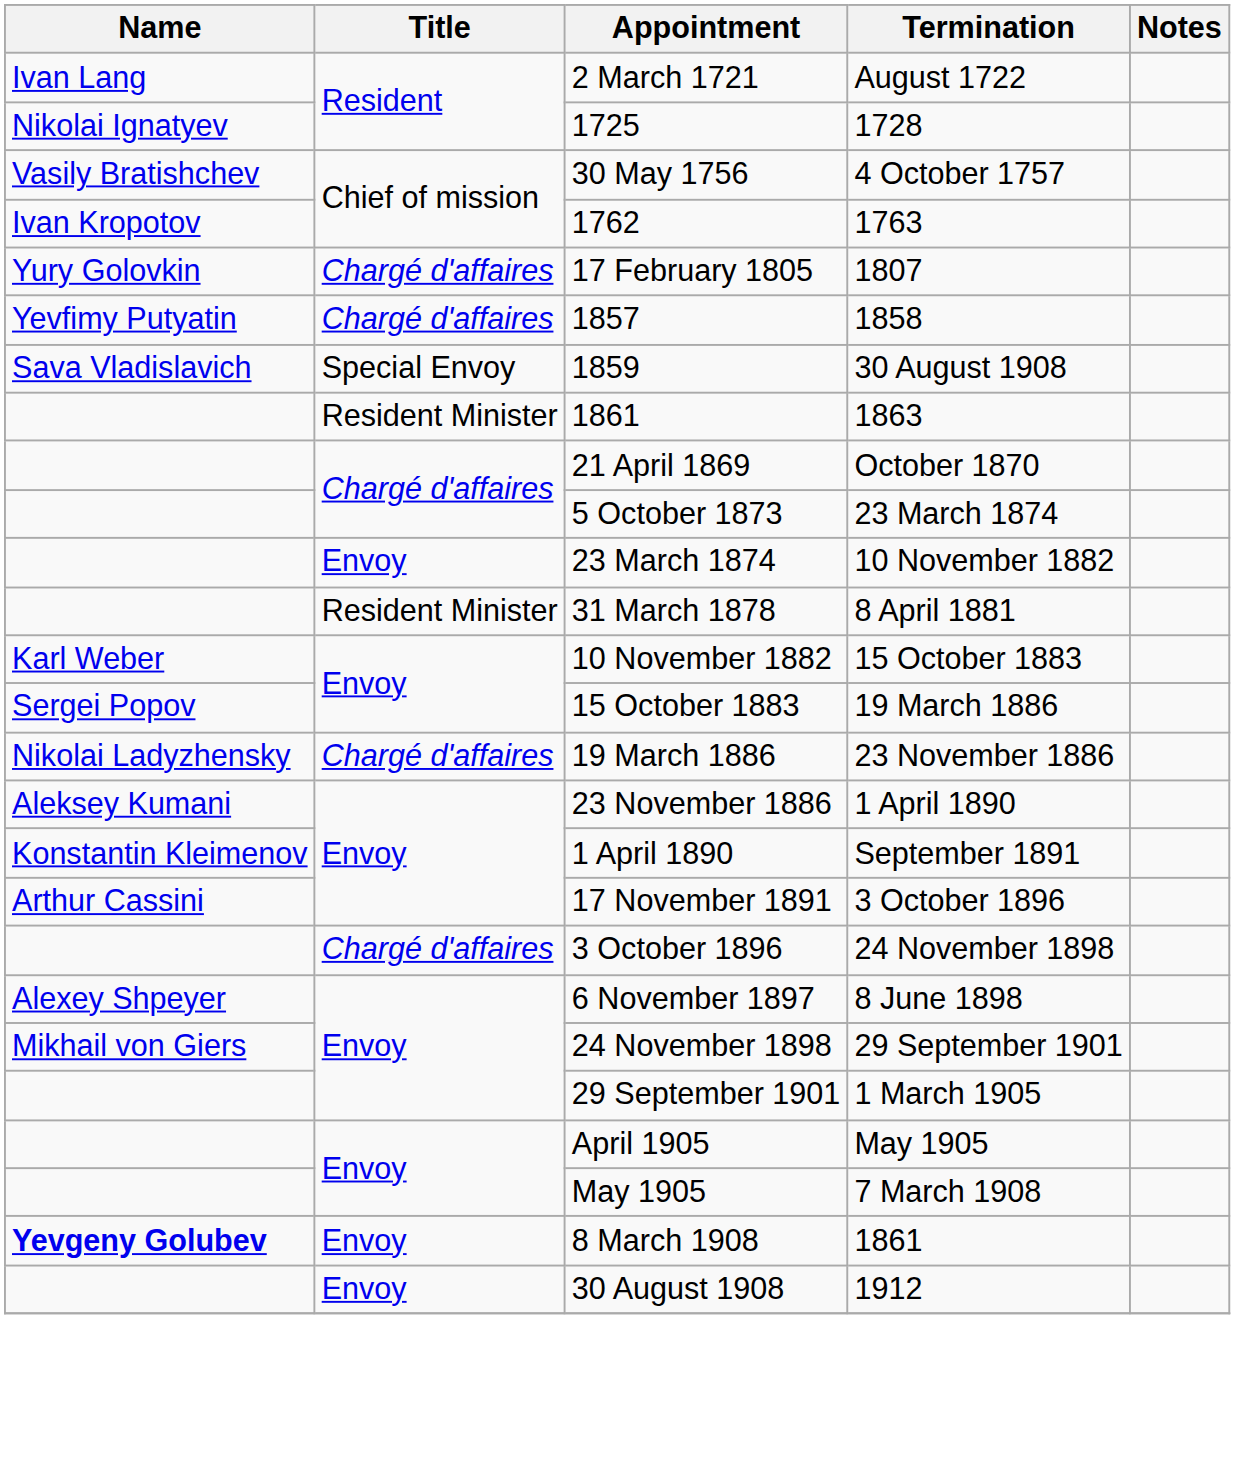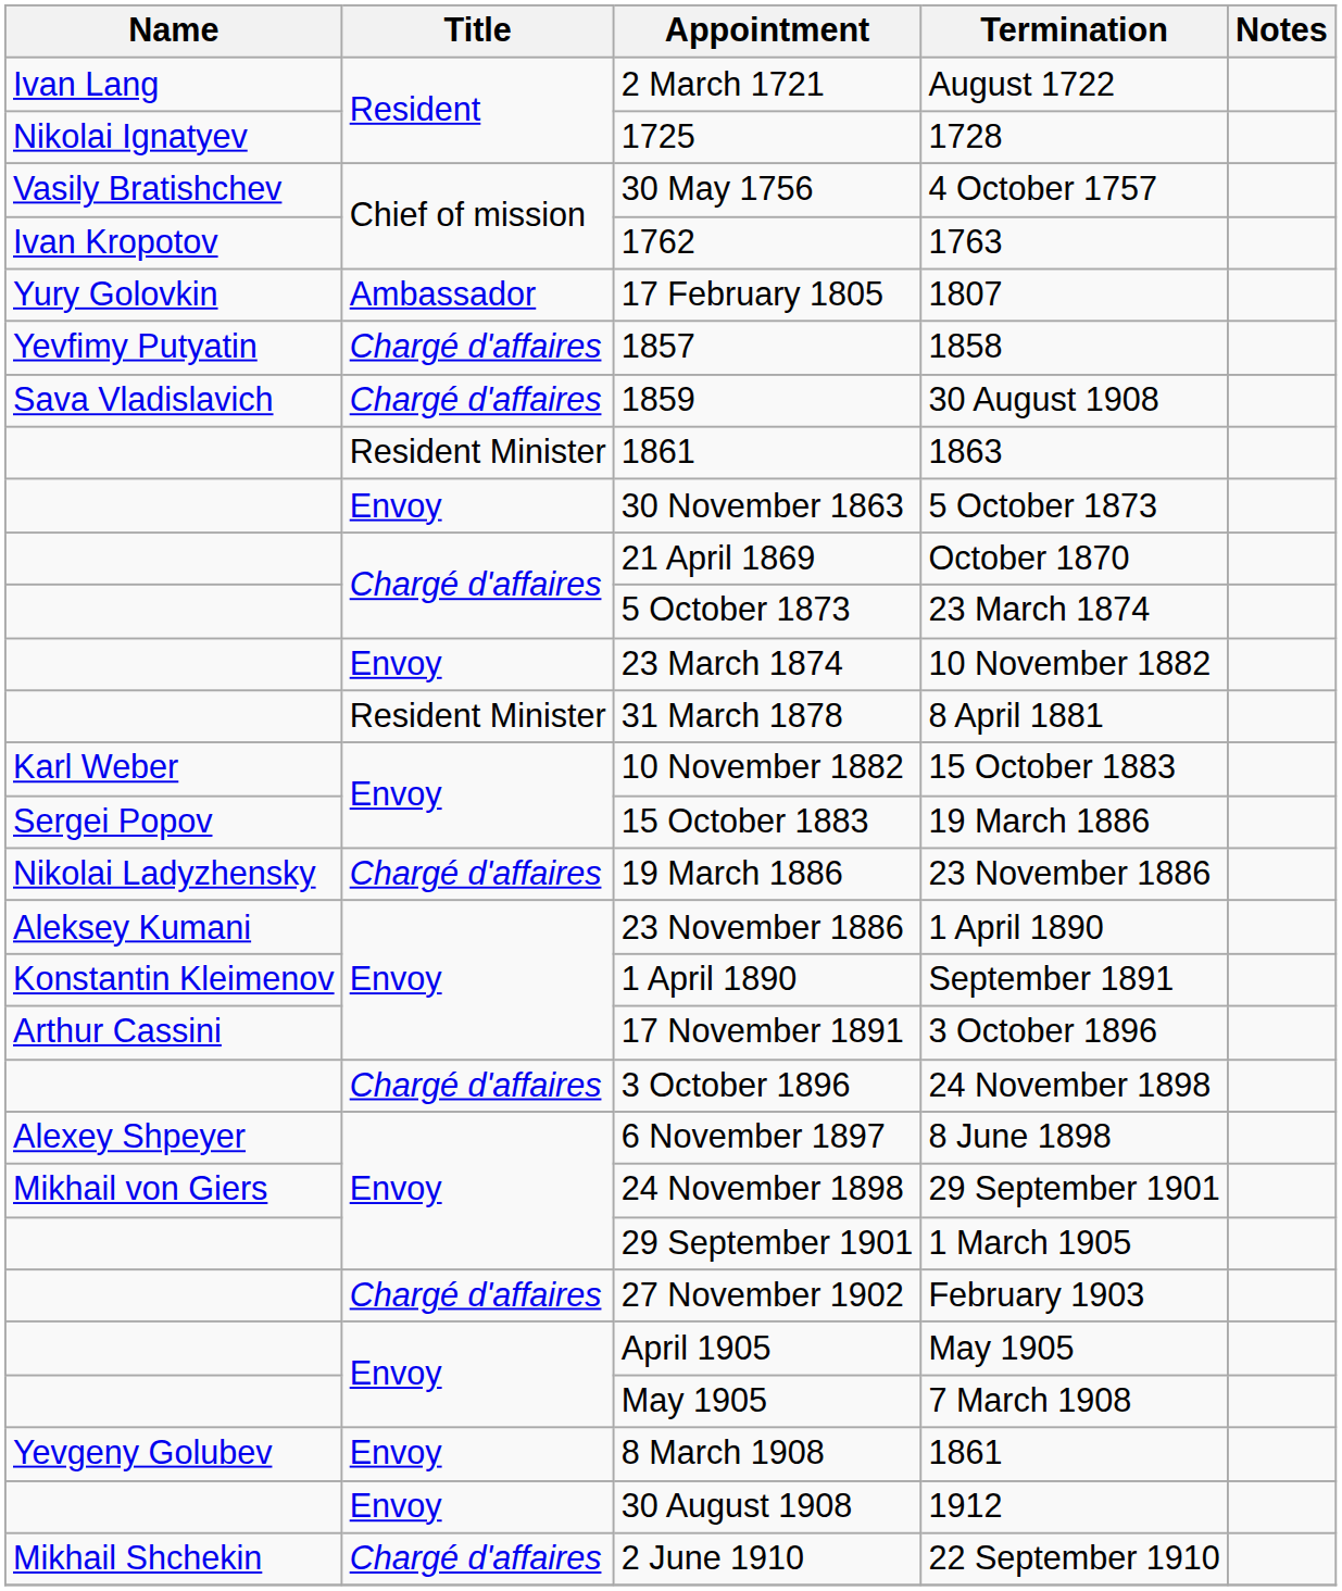17 February 1805 | Title: Chargé d'affaires -> Ambassador
1859 | Title: Special Envoy -> Chargé d'affaires
+ row: Envoy | 30 November 1863 | 5 October 1873
+ row: Chargé d'affaires | 27 November 1902 | February 1903
8 March 1908 | Name: bold -> normal
+ row: Mikhail Shchekin | Chargé d'affaires | 2 June 1910 | 22 September 1910
